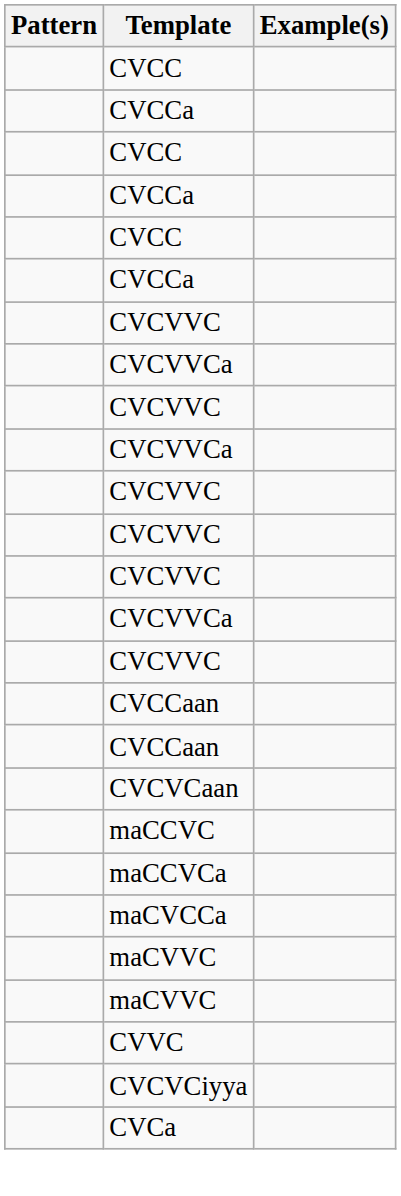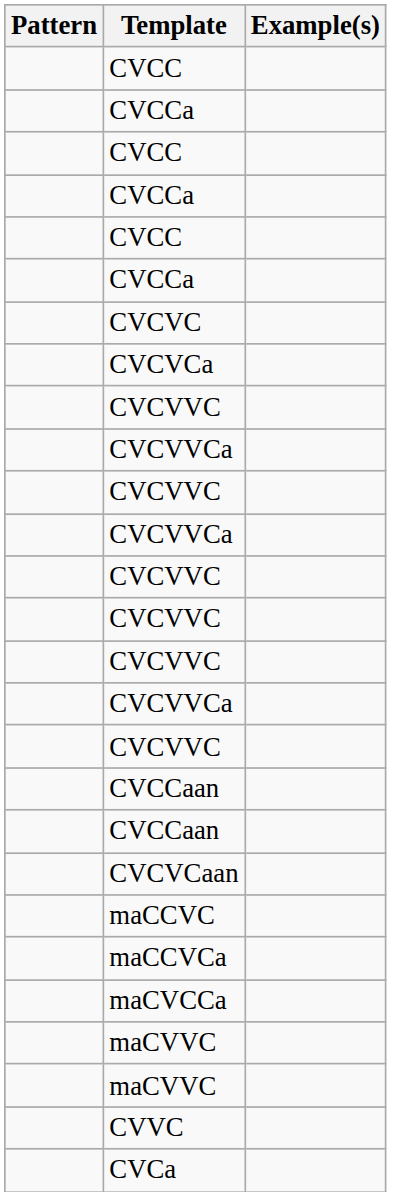+ row: CVCVC
+ row: CVCVCa
- row: CVCVCiyya
